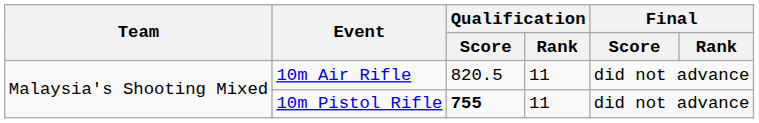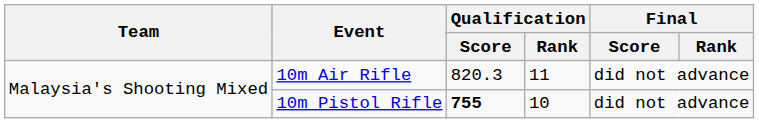10m Air Rifle | Qualification / Score: 820.5 -> 820.3
10m Pistol Rifle | Qualification / Rank: 11 -> 10
